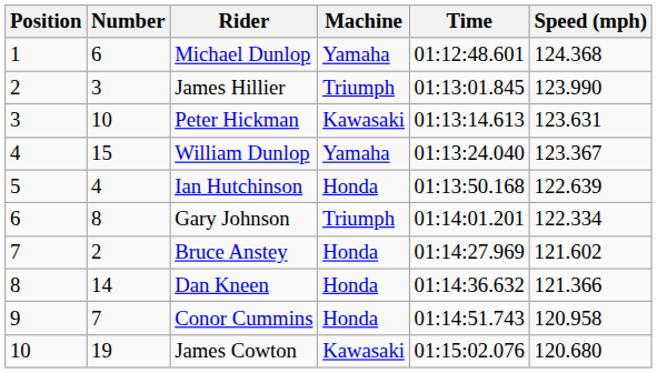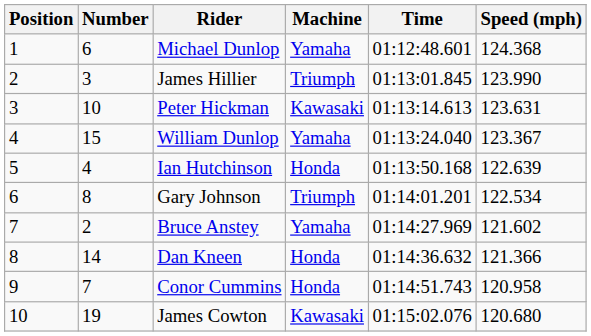Gary Johnson | Speed (mph): 122.334 -> 122.534
Bruce Anstey | Machine: Honda -> Yamaha
